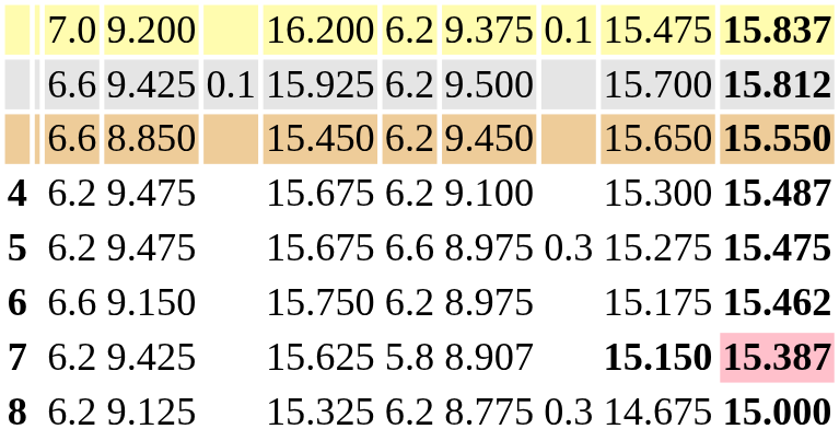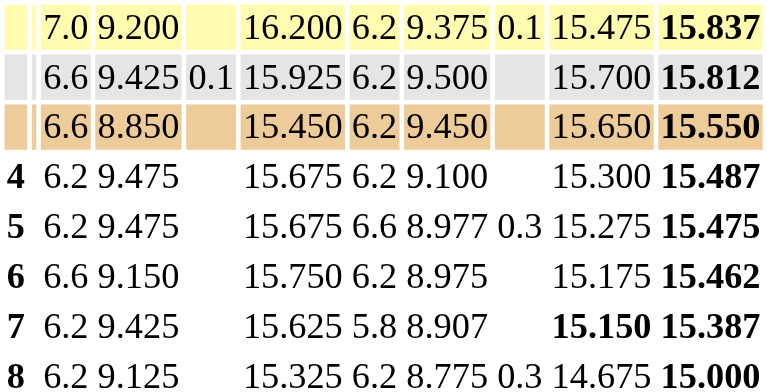5 | column 8: 8.975 -> 8.977
7 | column 11: pink background -> no background
